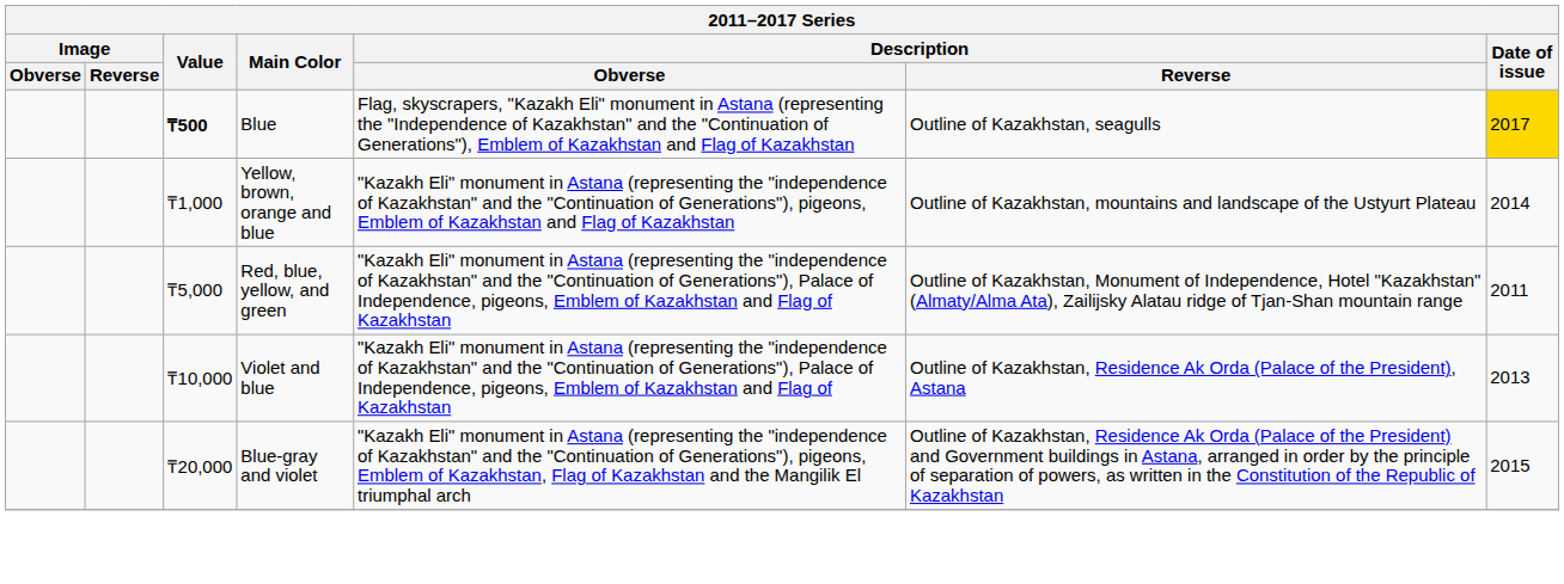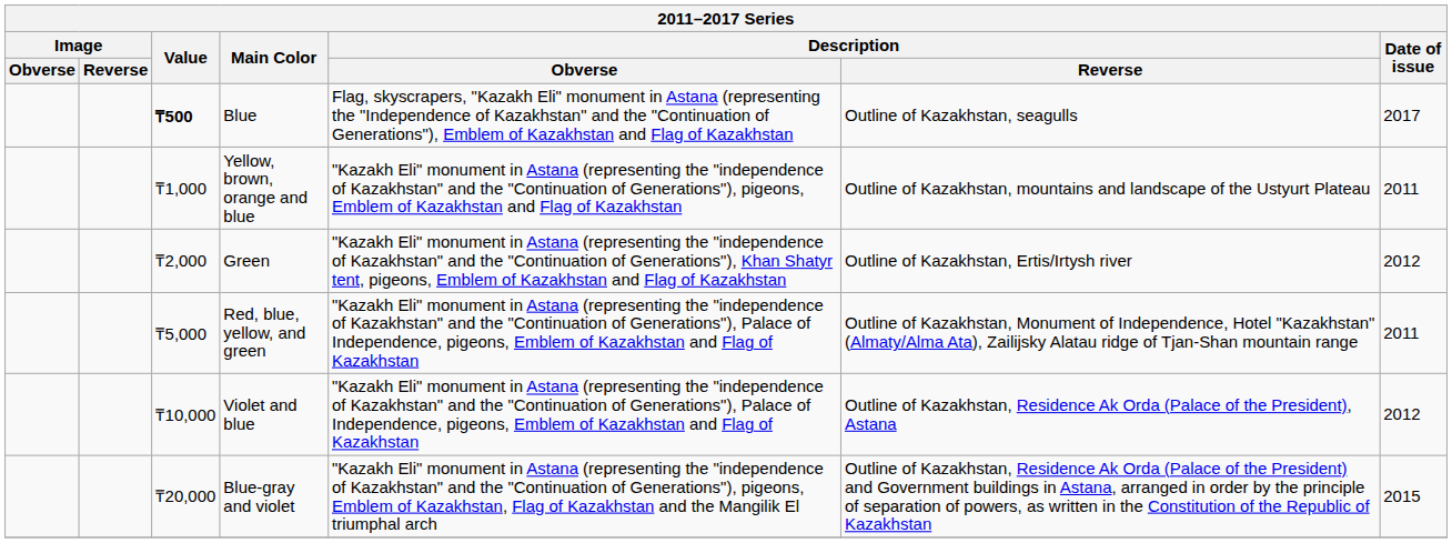Blue | Date of issue: gold background -> no background
Yellow, brown, orange and blue | Date of issue: 2014 -> 2011
+ row: ₸2,000 | Green | "Kazakh Eli" monument in Astana (representing the "independence of Kazakhstan" and the "Continuation of Generations"), Khan Shatyr tent, pigeons, Emblem of Kazakhstan and Flag of Kazakhstan | Outline of Kazakhstan, Ertis/Irtysh river | 2012
Violet and blue | Date of issue: 2013 -> 2012
